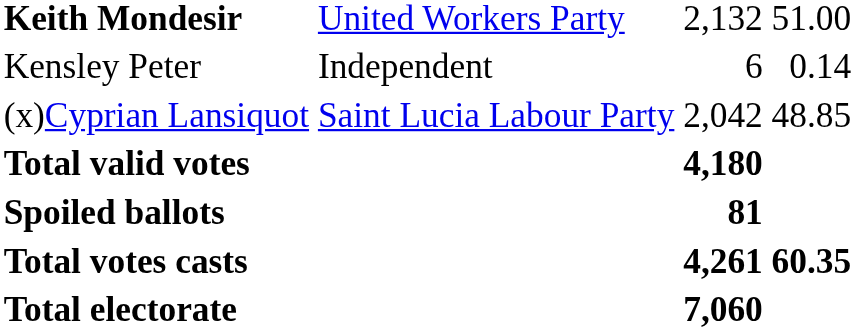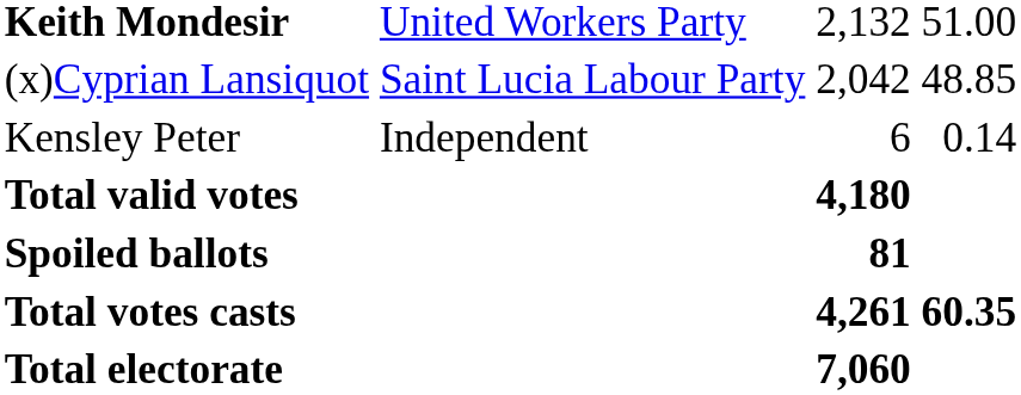rows swapped: (x)Cyprian Lansiquot <-> Kensley Peter
